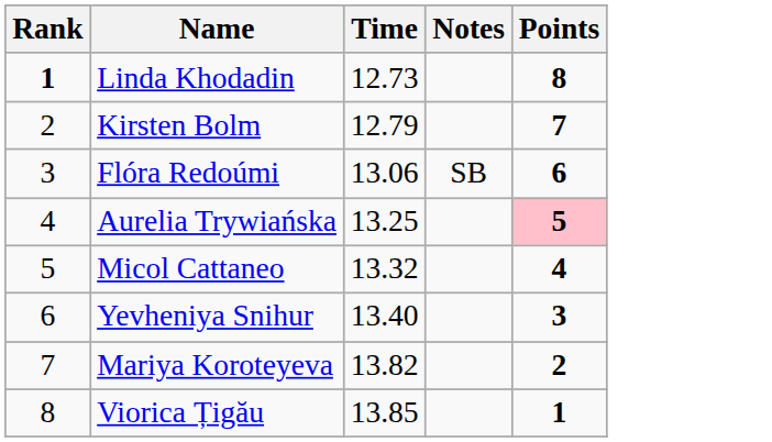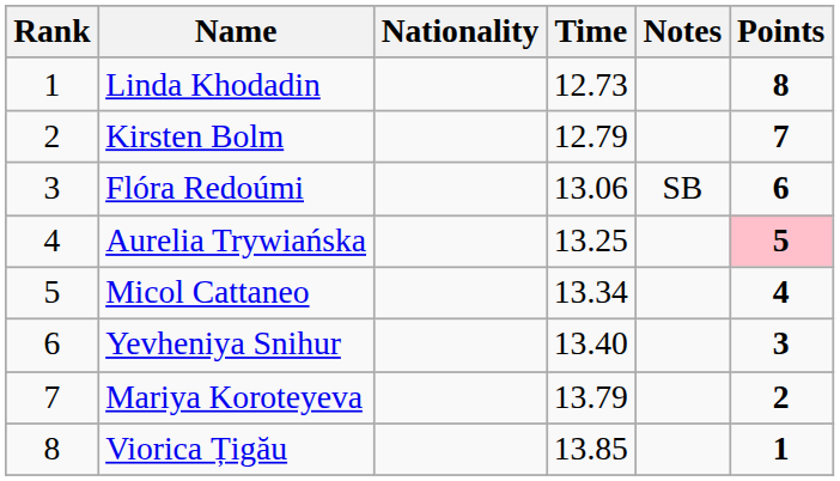+ column: Nationality
Linda Khodadin | Rank: bold -> normal
Micol Cattaneo | Time: 13.32 -> 13.34
Mariya Koroteyeva | Time: 13.82 -> 13.79
